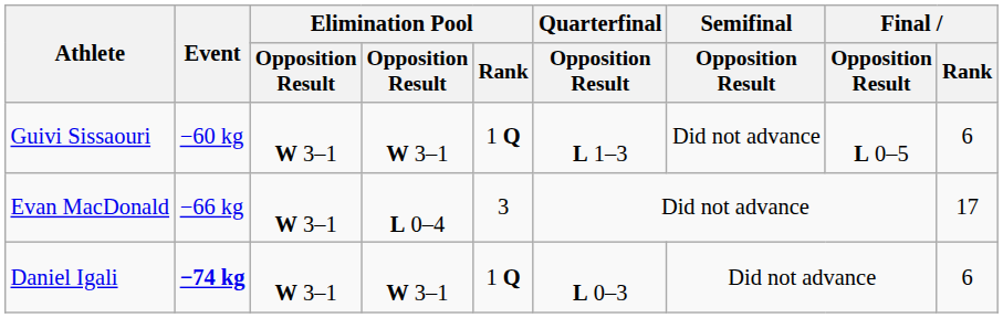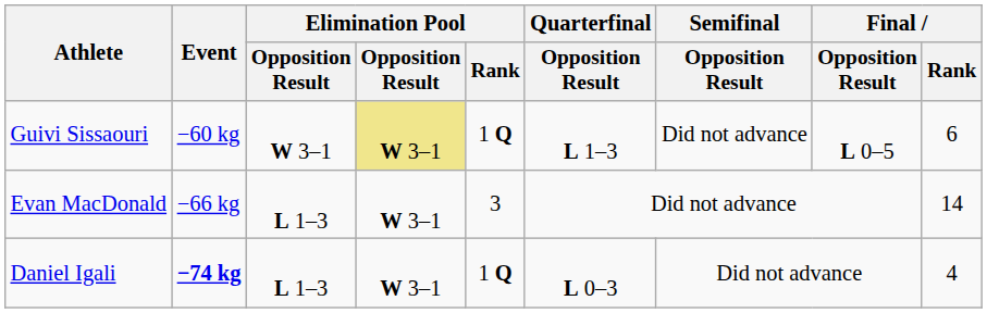Guivi Sissaouri | column 4: no background -> khaki background
Evan MacDonald | column 3: W 3–1 -> L 1–3
Evan MacDonald | column 4: L 0–4 -> W 3–1
Evan MacDonald | Final / Rank: 17 -> 14
Daniel Igali | column 3: W 3–1 -> L 1–3
Daniel Igali | Final / Rank: 6 -> 4
